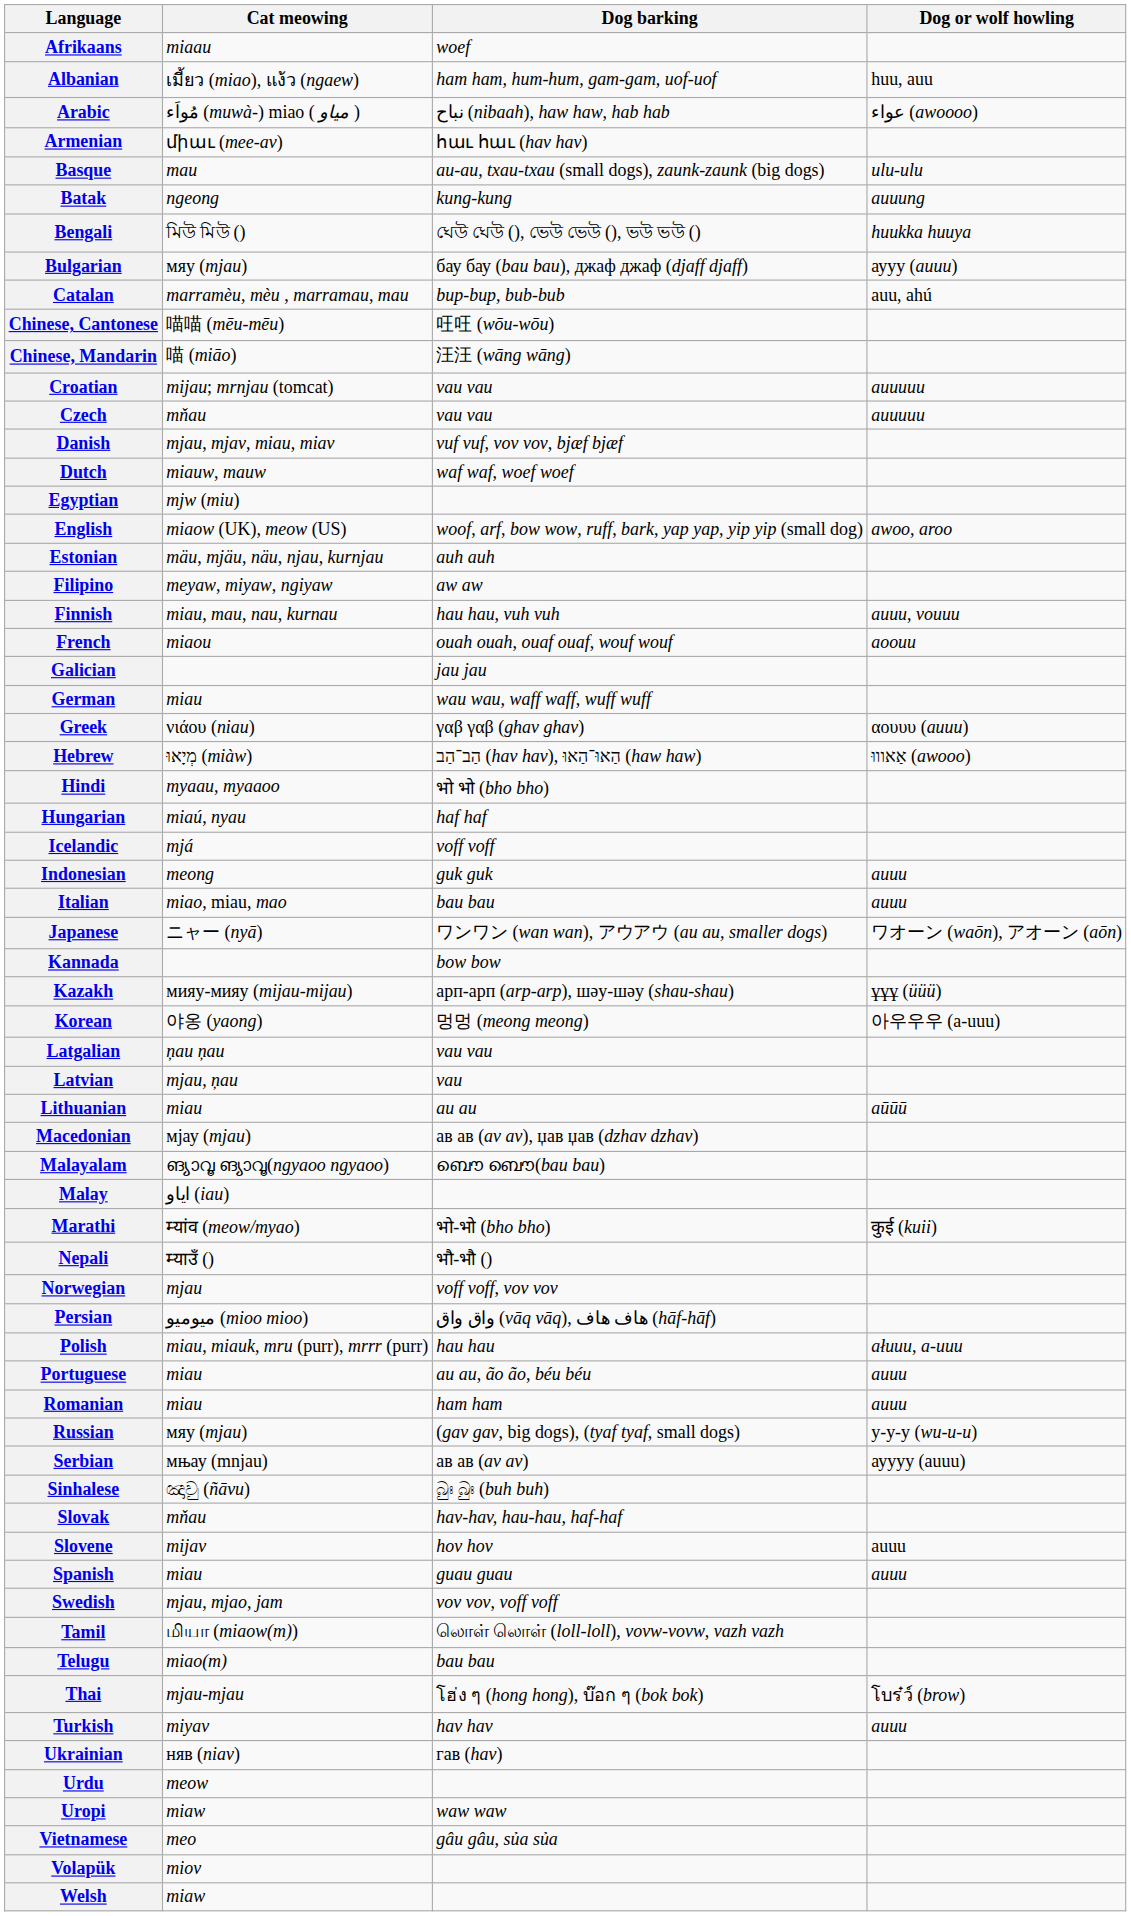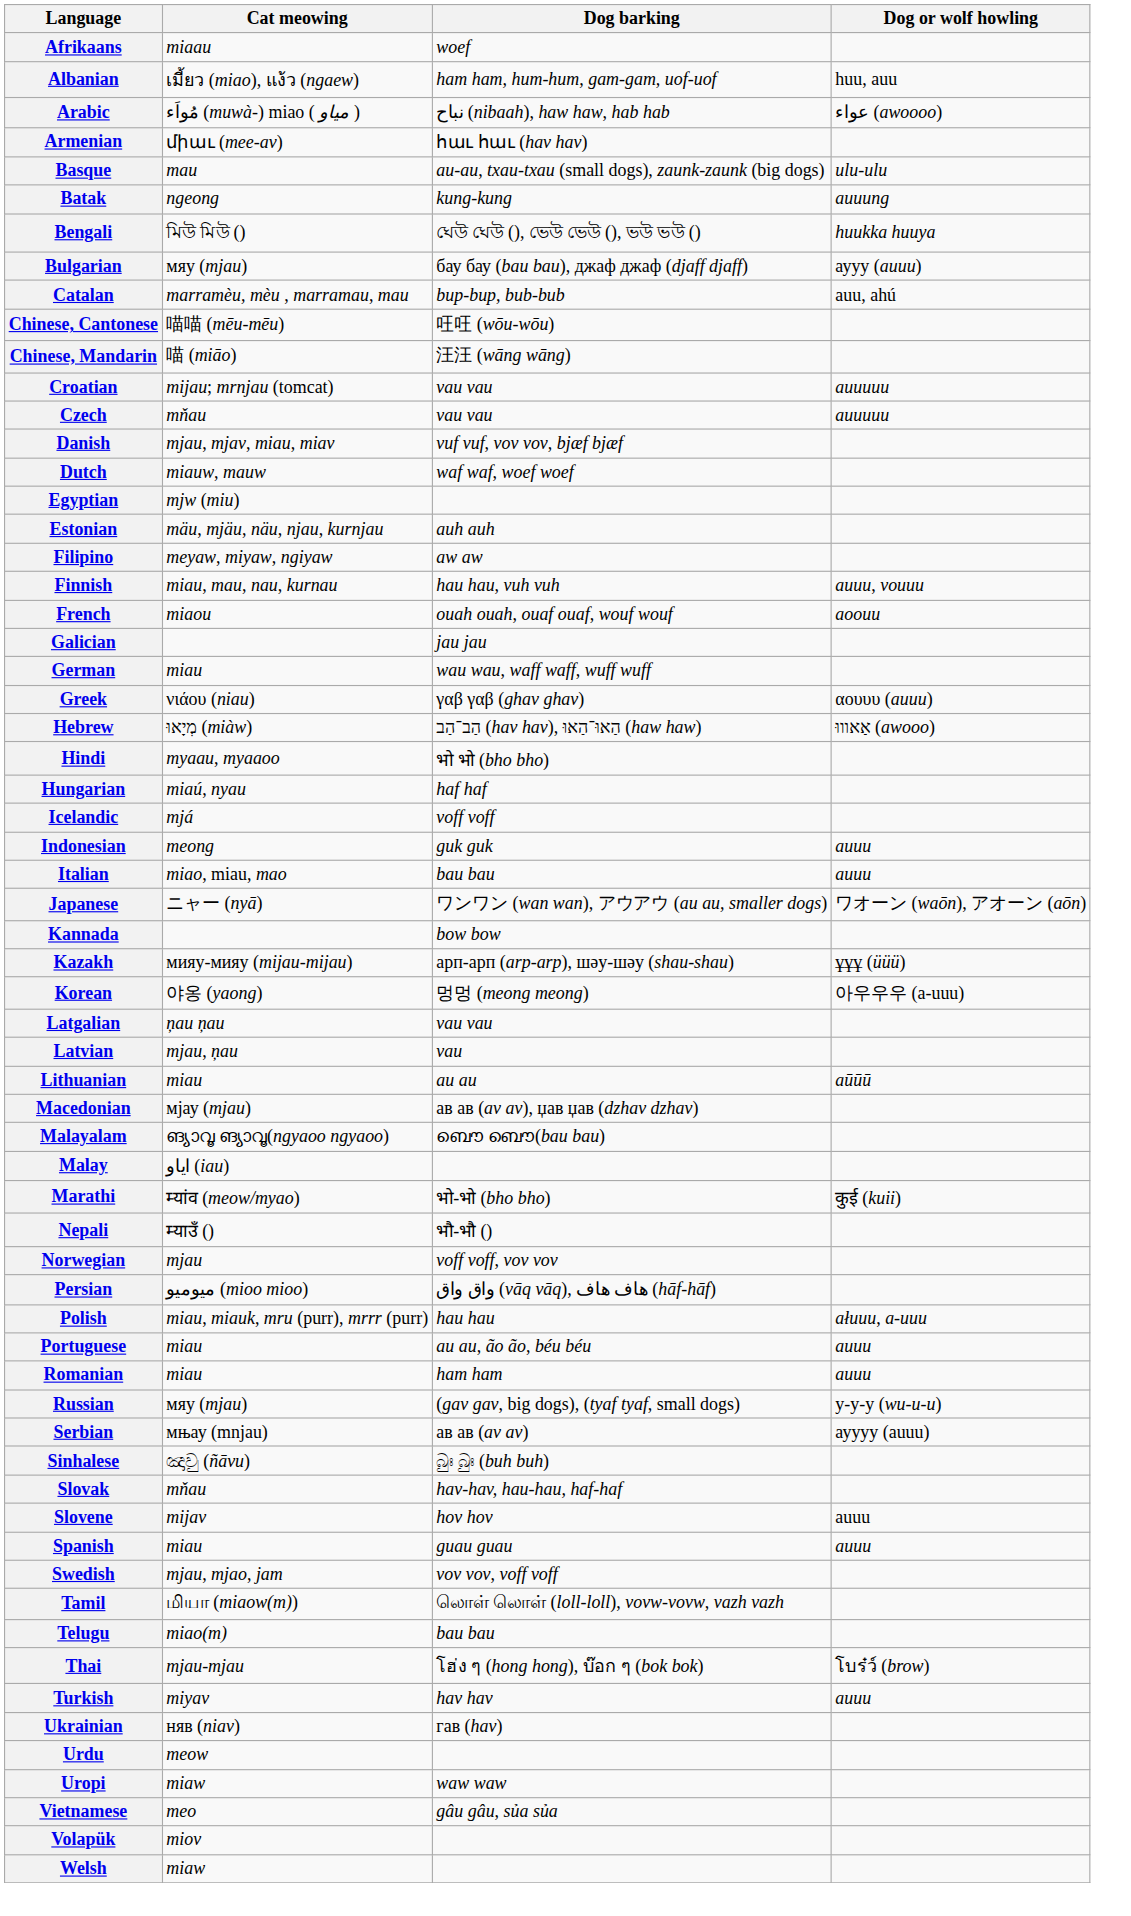- row: English | miaow (UK), meow (US) | woof, arf, bow wow, ruff, bark, yap yap, yip yip (small dog) | awoo, aroo
